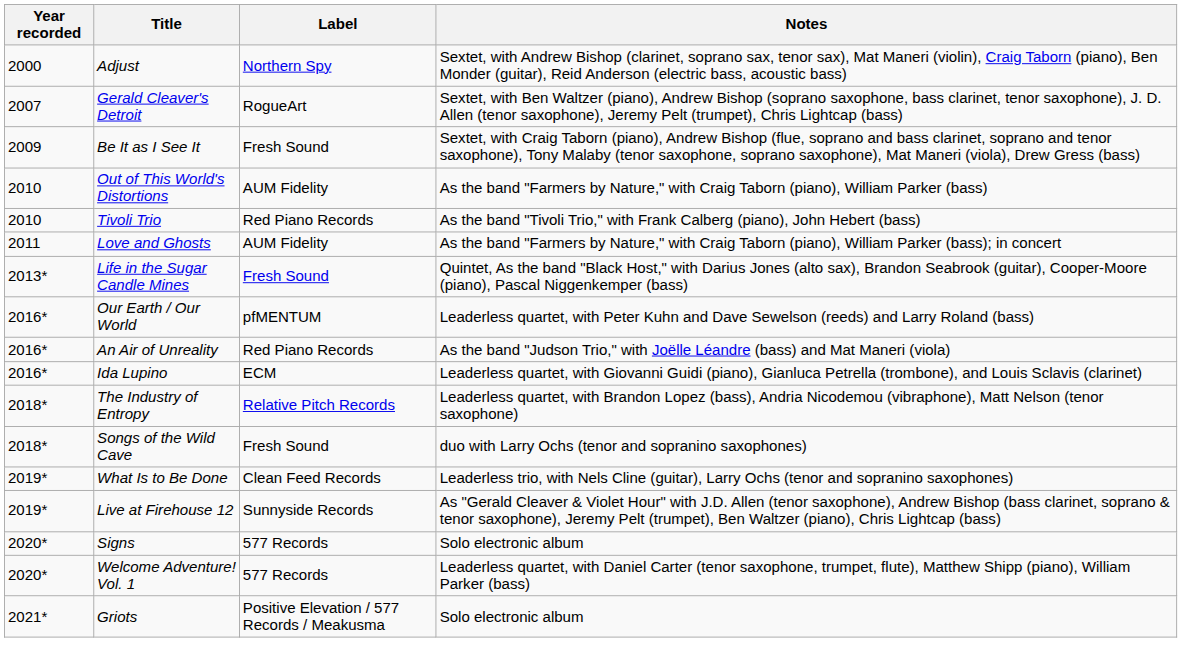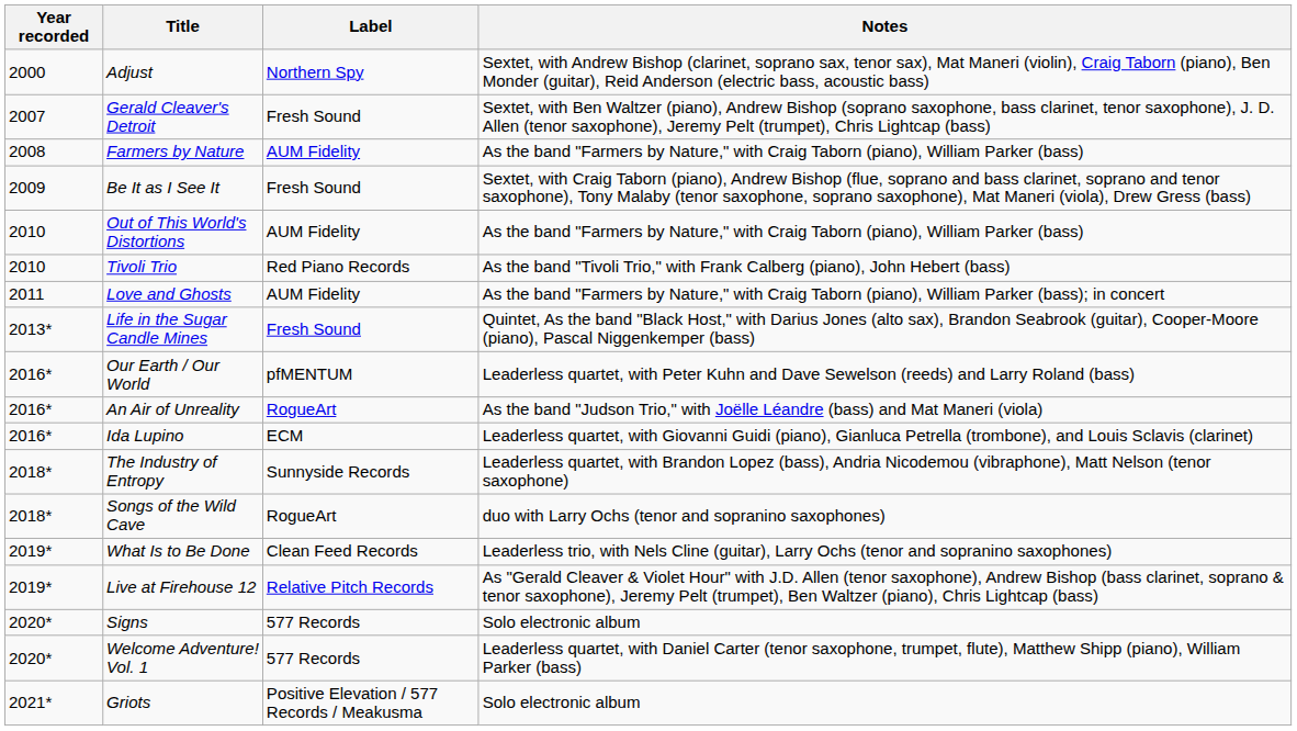Gerald Cleaver's Detroit | Label: RogueArt -> Fresh Sound
+ row: 2008 | Farmers by Nature | AUM Fidelity | As the band "Farmers by Nature," with Craig Taborn (piano), William Parker (bass)
An Air of Unreality | Label: Red Piano Records -> RogueArt
The Industry of Entropy | Label: Relative Pitch Records -> Sunnyside Records
Songs of the Wild Cave | Label: Fresh Sound -> RogueArt
Live at Firehouse 12 | Label: Sunnyside Records -> Relative Pitch Records
